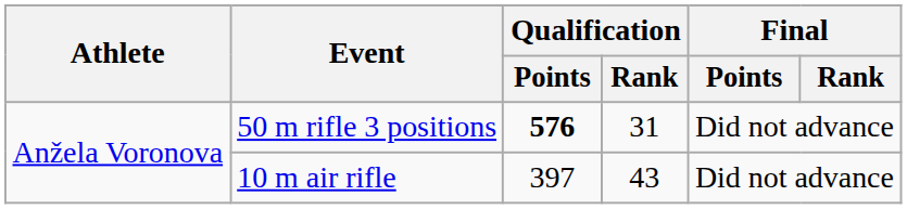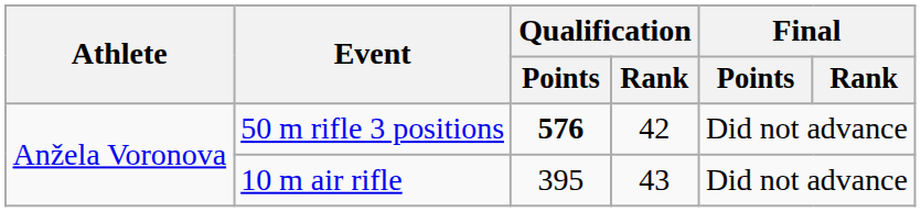50 m rifle 3 positions | Qualification / Rank: 31 -> 42
10 m air rifle | Qualification / Points: 397 -> 395
